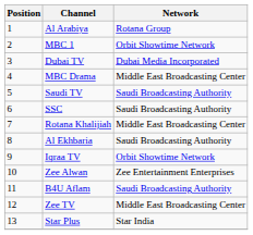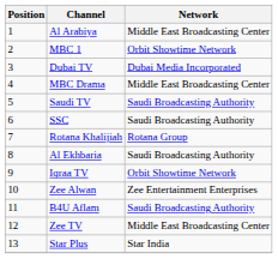Al Arabiya | Network: Rotana Group -> Middle East Broadcasting Center
Rotana Khalijiah | Network: Middle East Broadcasting Center -> Rotana Group
